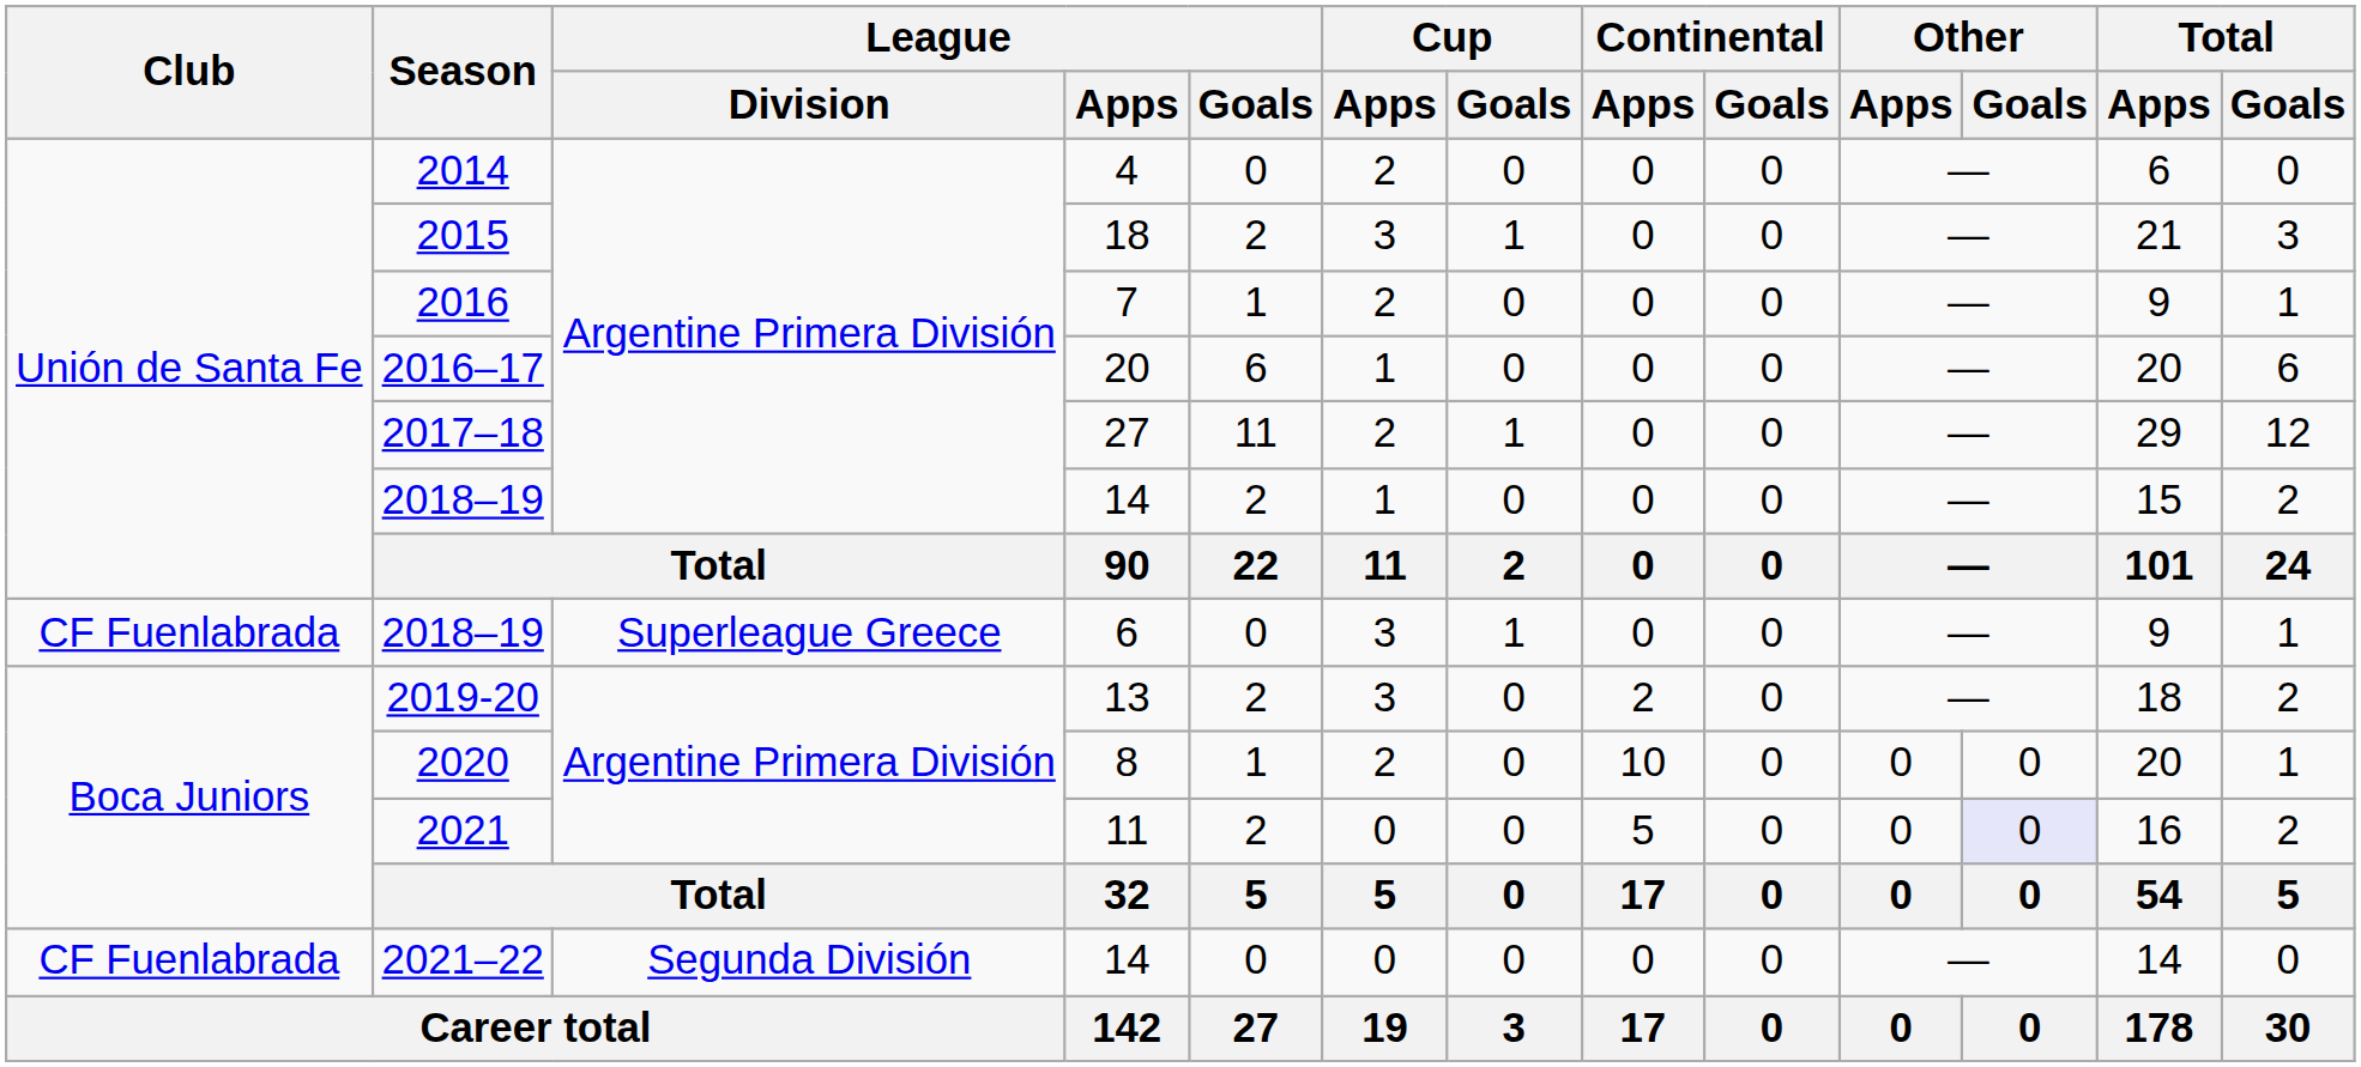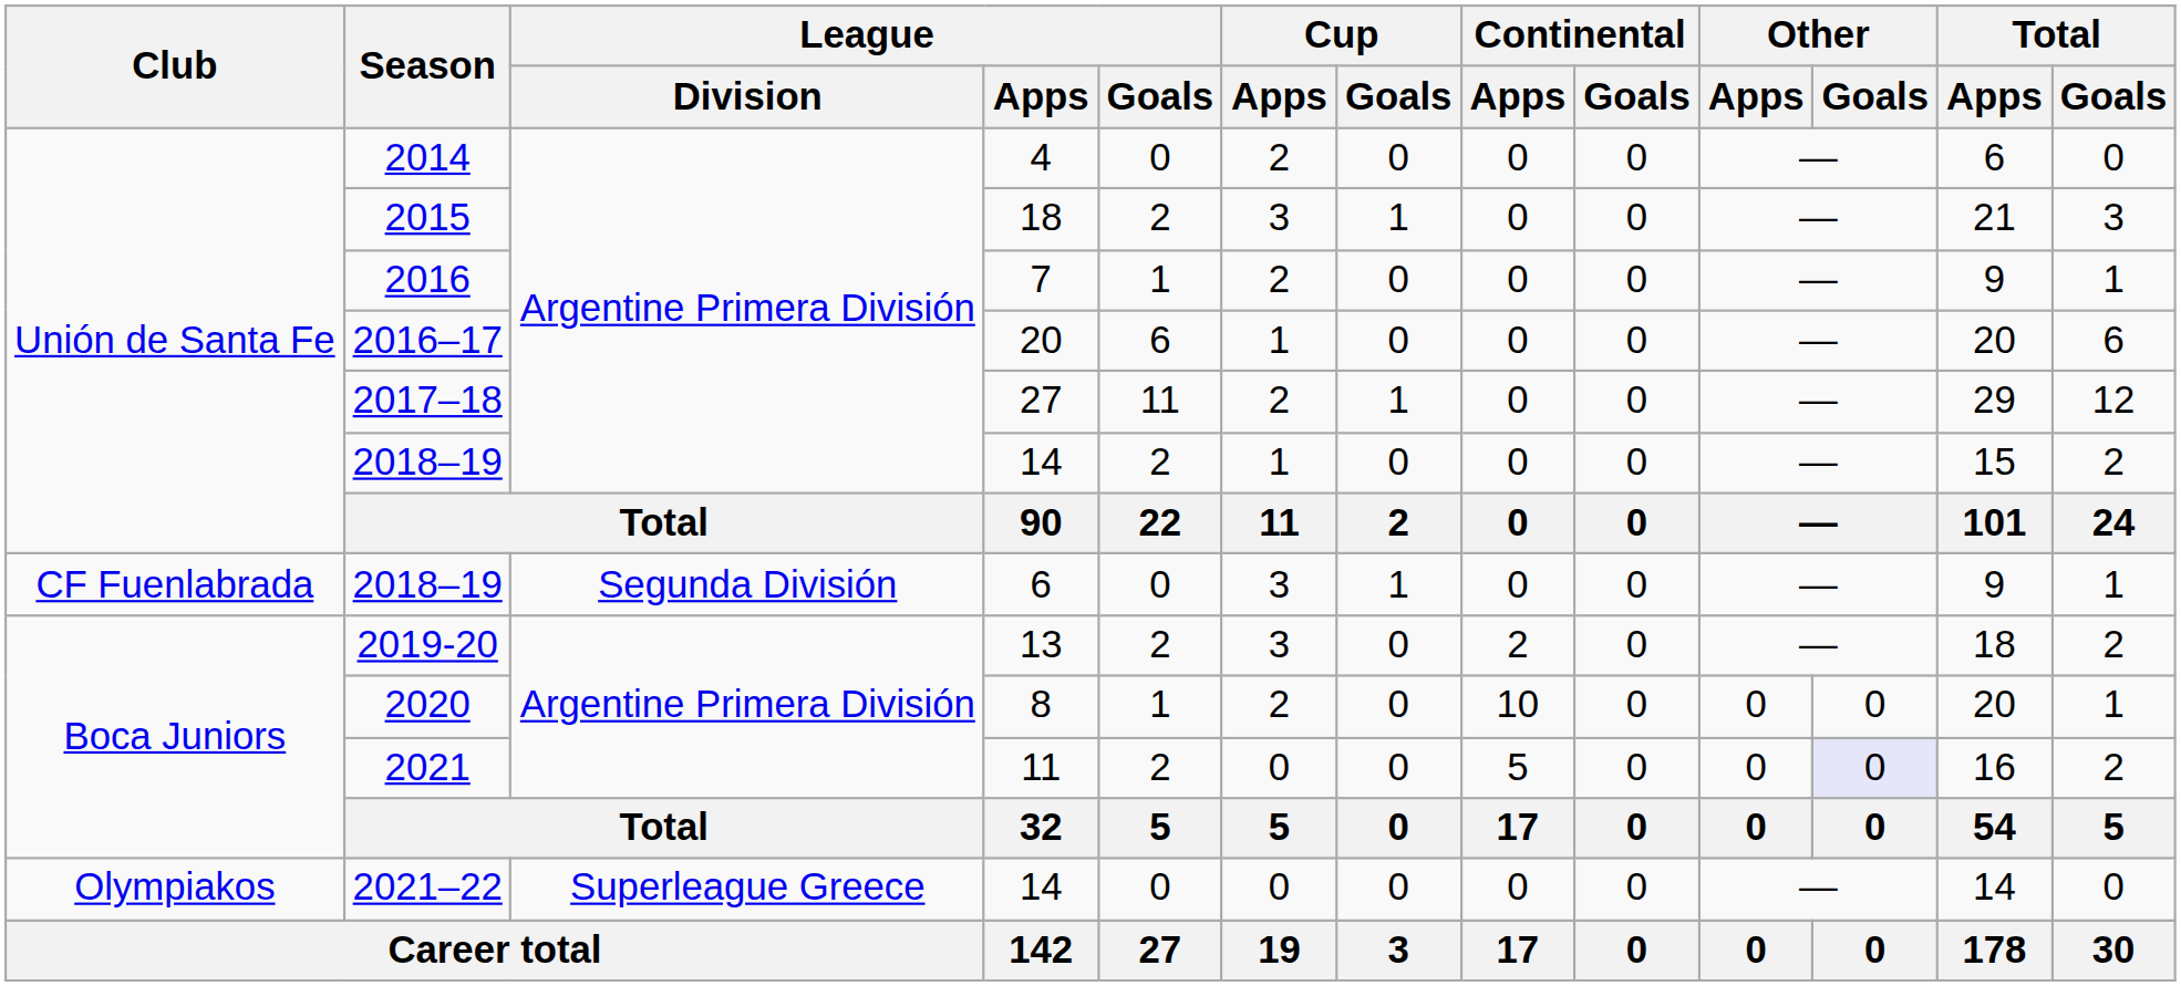2018–19 / 6 | League / Division: Superleague Greece -> Segunda División
2021–22 | Club: CF Fuenlabrada -> Olympiakos
2021–22 | League / Division: Segunda División -> Superleague Greece
